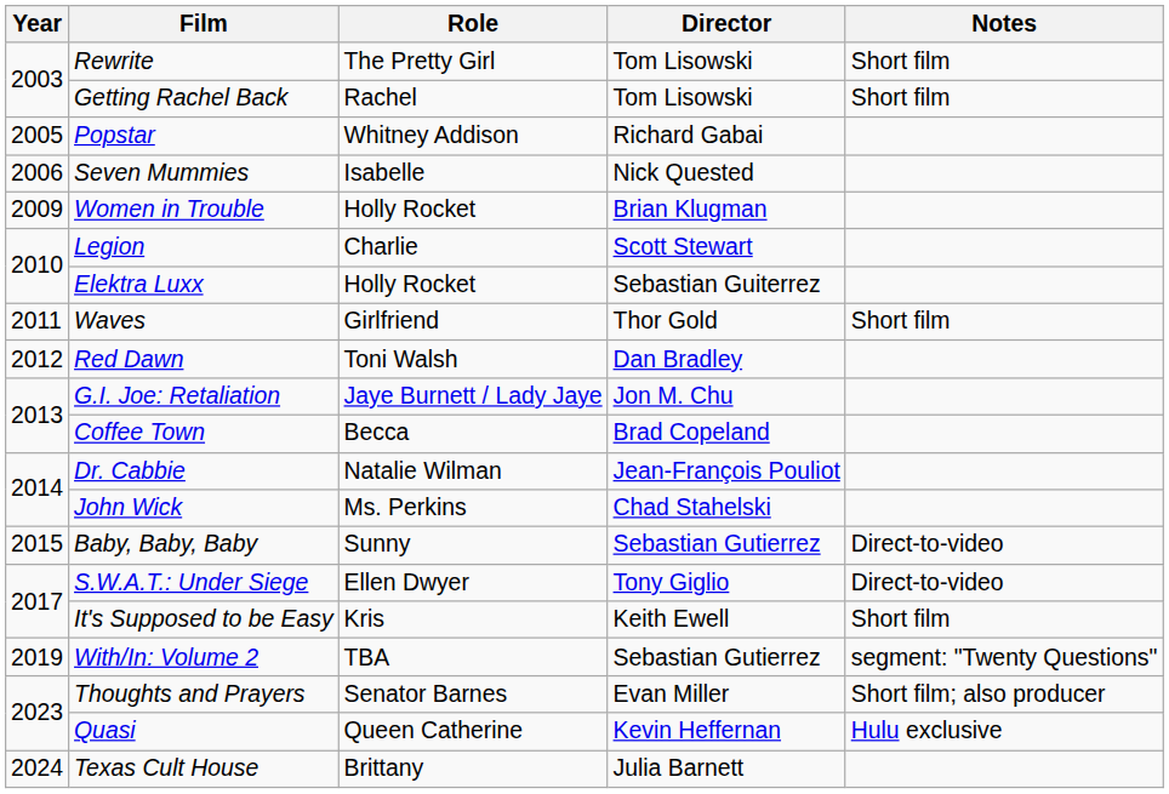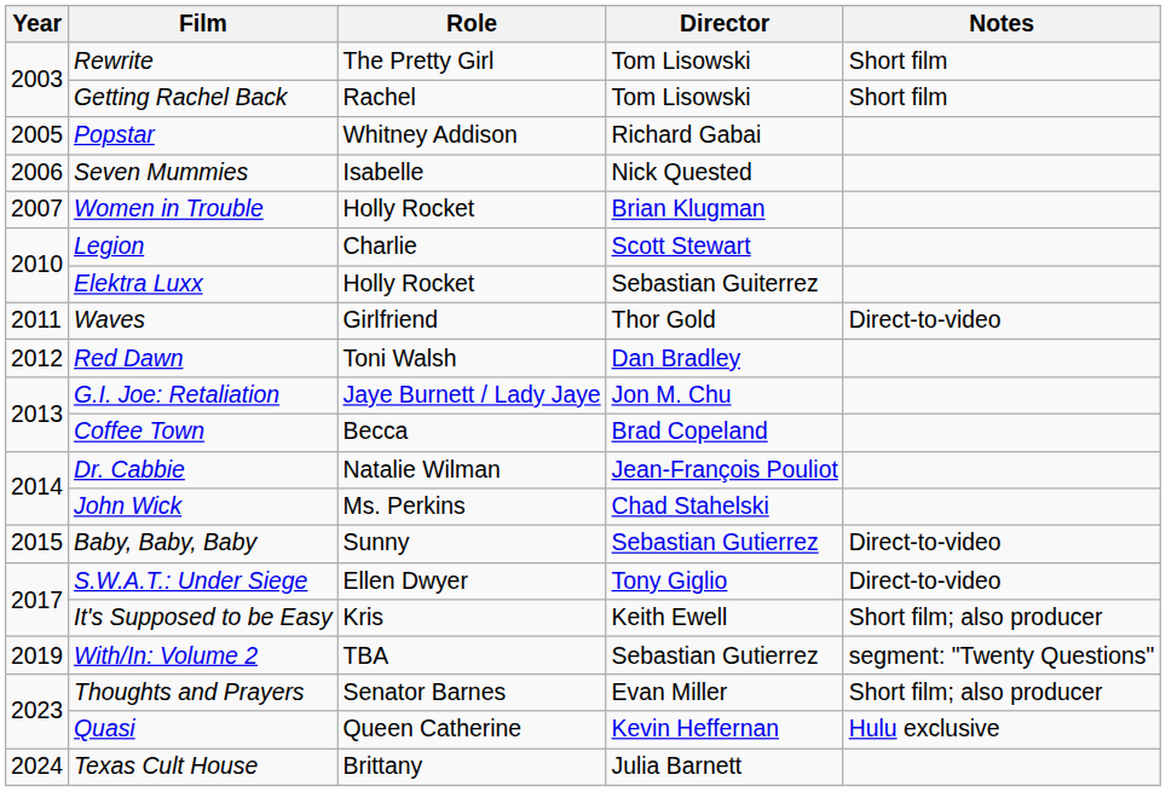Women in Trouble | Year: 2009 -> 2007
Waves | Notes: Short film -> Direct-to-video
It's Supposed to be Easy | Notes: Short film -> Short film; also producer
